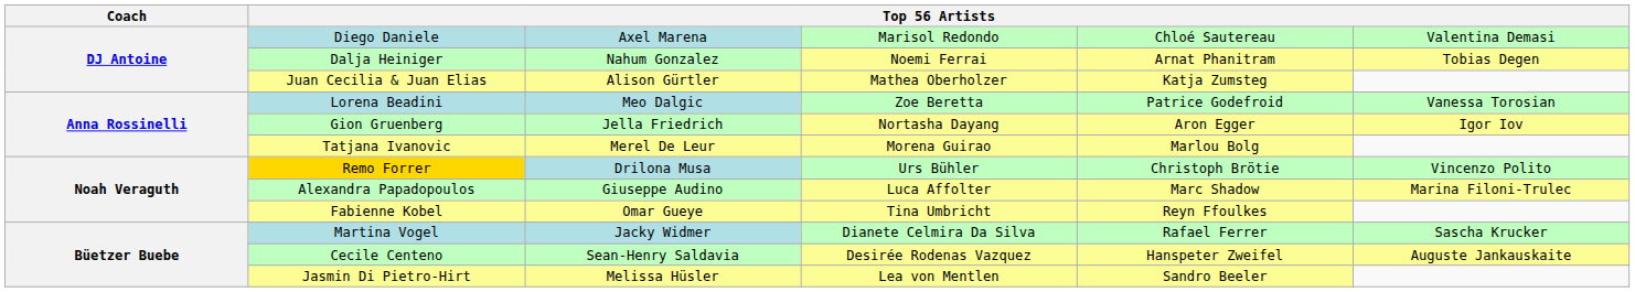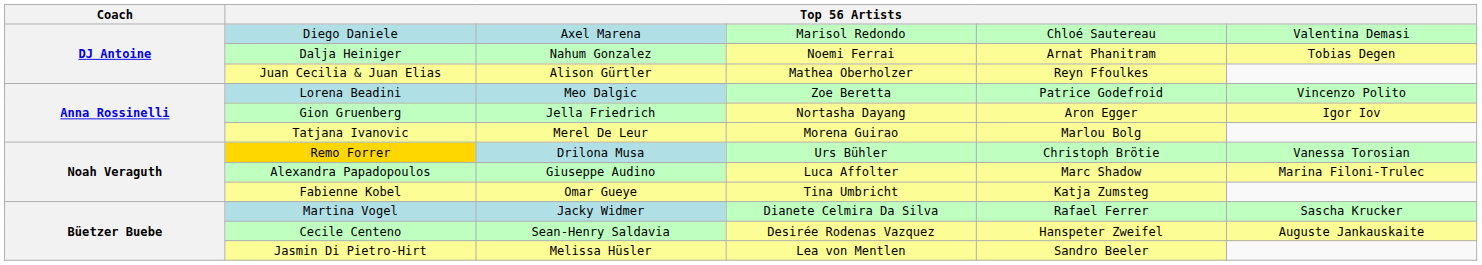Juan Cecilia & Juan Elias | column 5: Katja Zumsteg -> Reyn Ffoulkes
Lorena Beadini | column 6: Vanessa Torosian -> Vincenzo Polito
Remo Forrer | column 6: Vincenzo Polito -> Vanessa Torosian
Fabienne Kobel | column 5: Reyn Ffoulkes -> Katja Zumsteg
